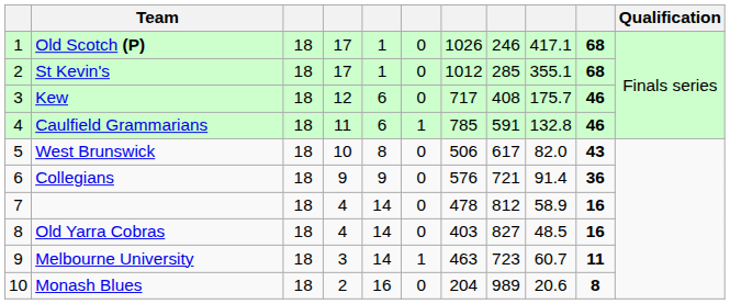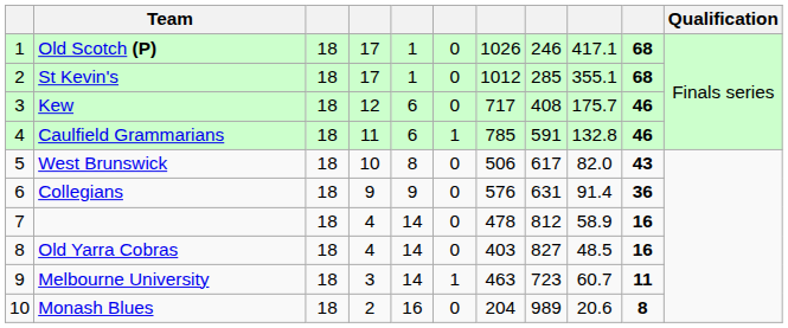Collegians | column 8: 721 -> 631
